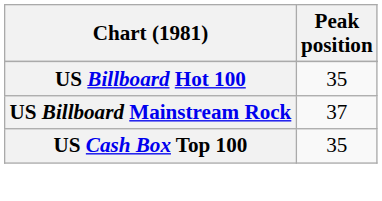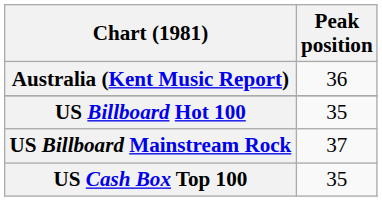+ row: Australia (Kent Music Report) | 36
